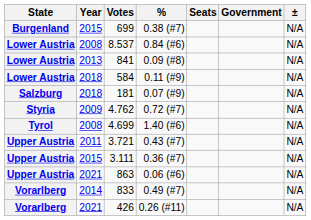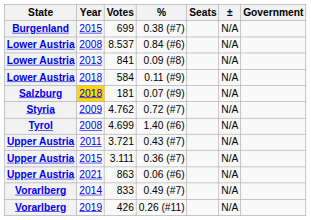columns swapped: ± <-> Government
181 | Year: no background -> gold background
426 | Year: 2021 -> 2019
